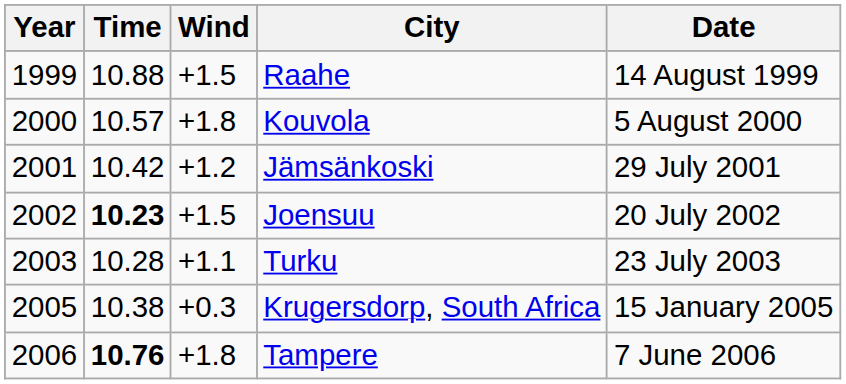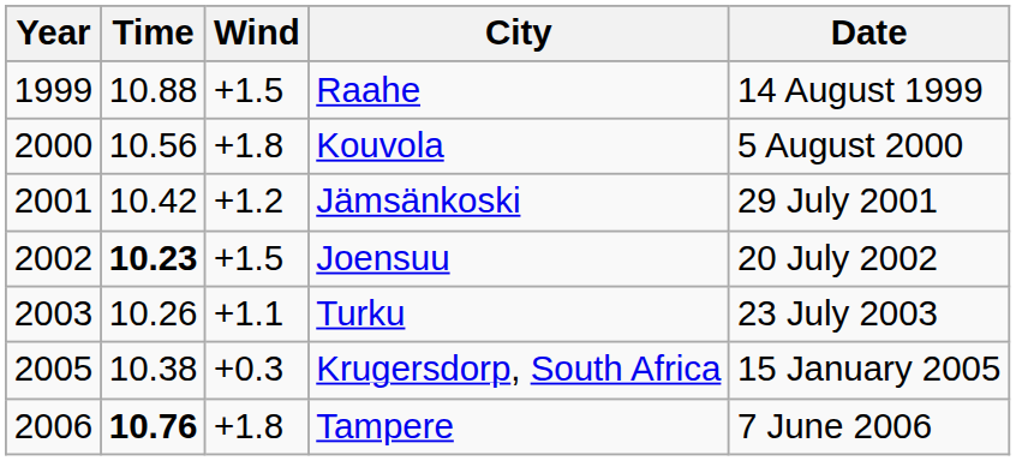Kouvola | Time: 10.57 -> 10.56
Turku | Time: 10.28 -> 10.26
